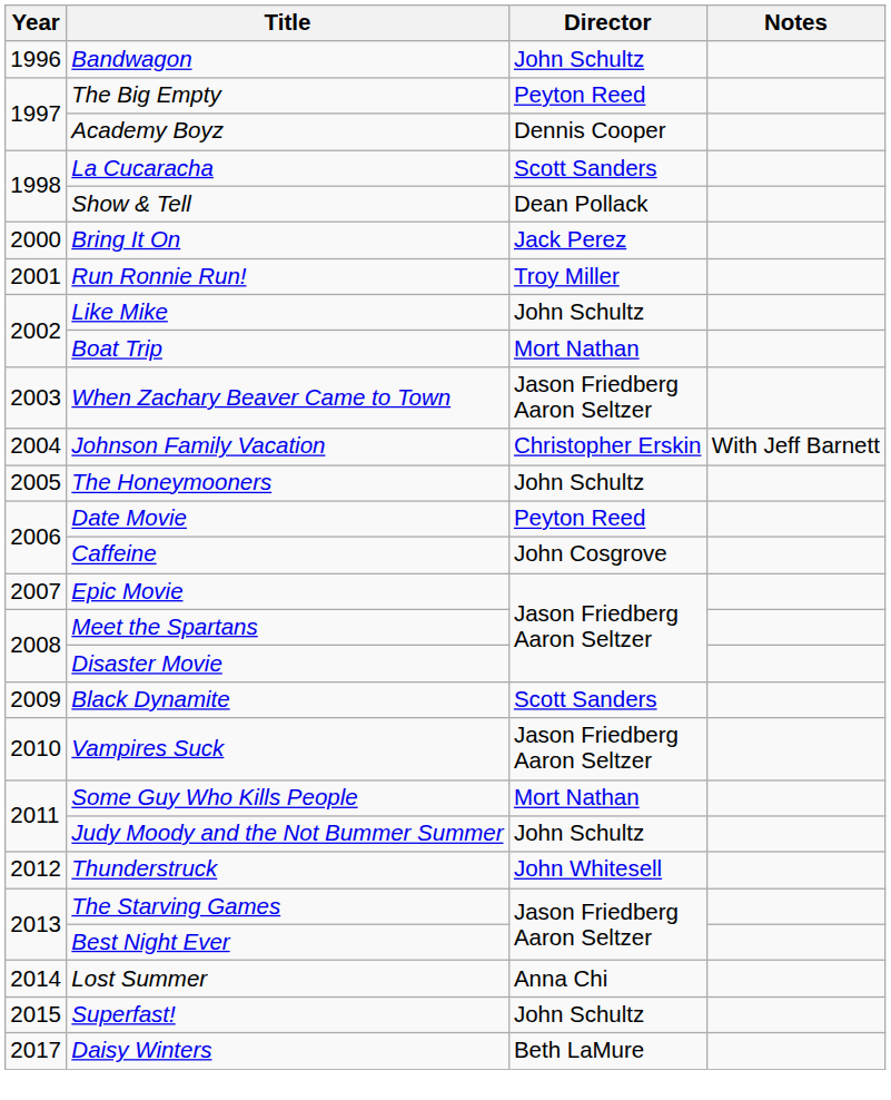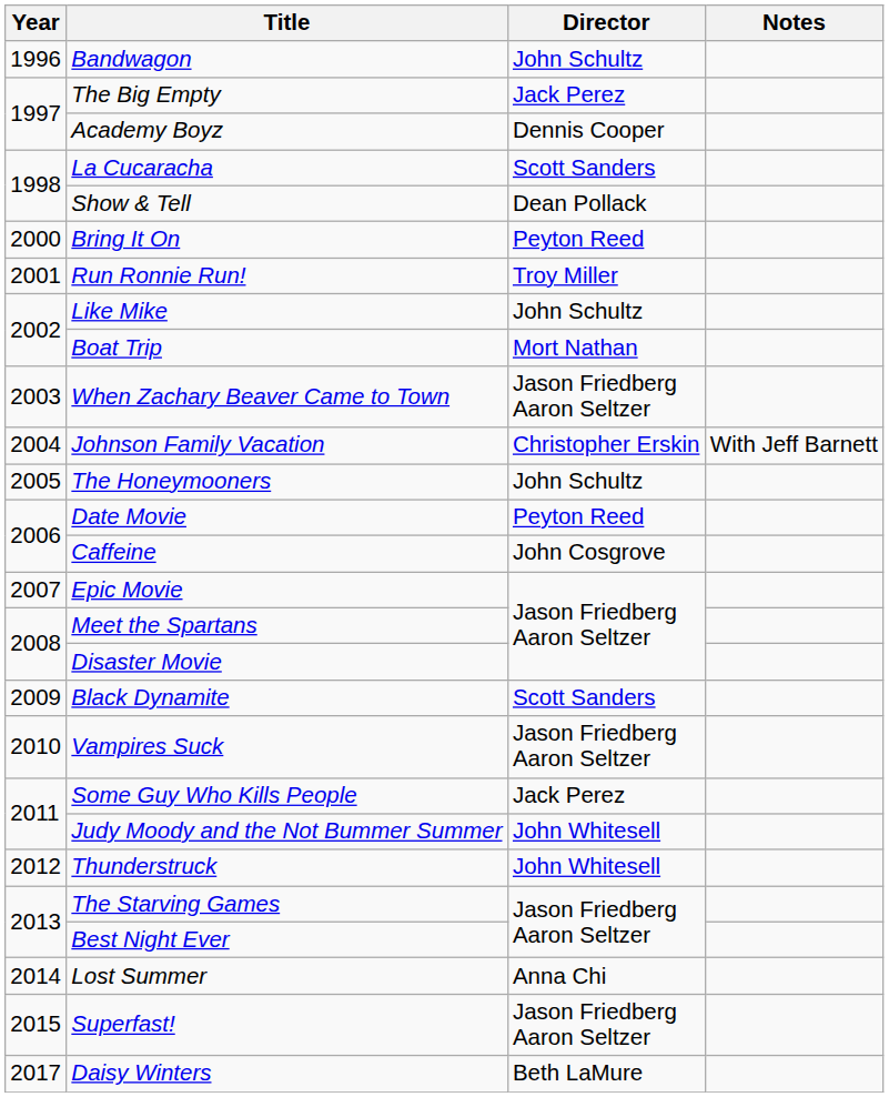The Big Empty | Director: Peyton Reed -> Jack Perez
Bring It On | Director: Jack Perez -> Peyton Reed
Some Guy Who Kills People | Director: Mort Nathan -> Jack Perez
Judy Moody and the Not Bummer Summer | Director: John Schultz -> John Whitesell
Superfast! | Director: John Schultz -> Jason Friedberg Aaron Seltzer
